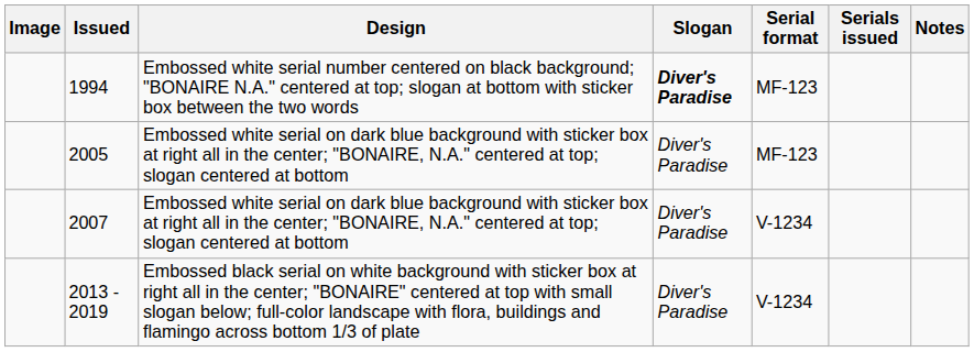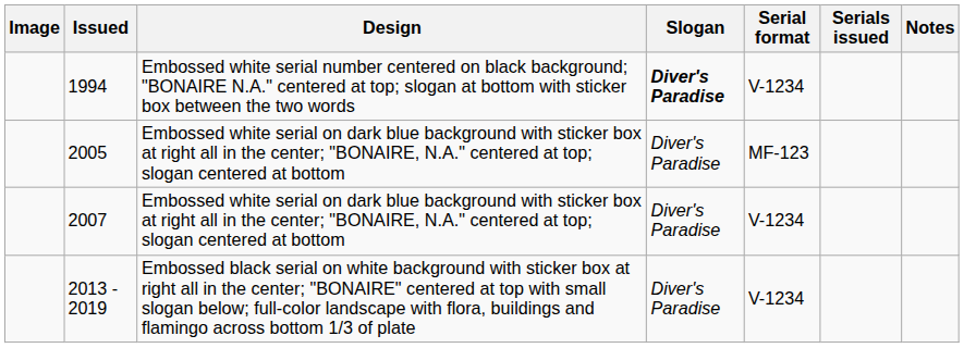1994 | Serial format: MF-123 -> V-1234
